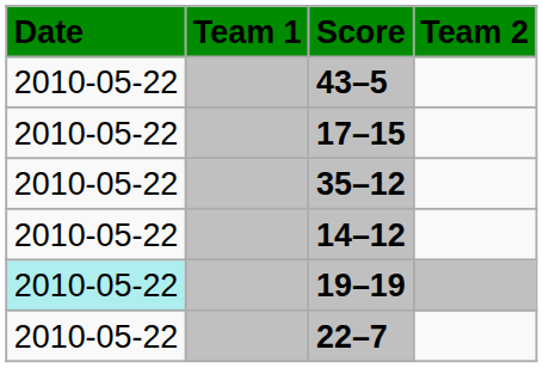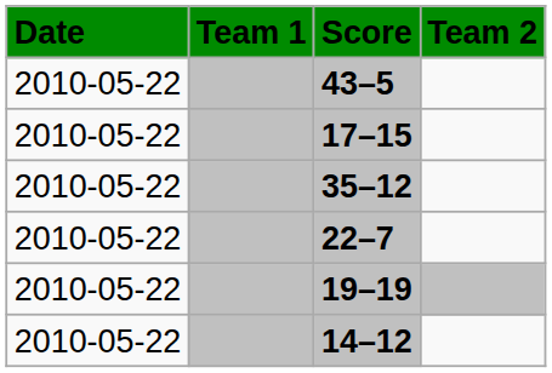rows swapped: 22–7 <-> 14–12
19–19 | Date: paleturquoise background -> no background
